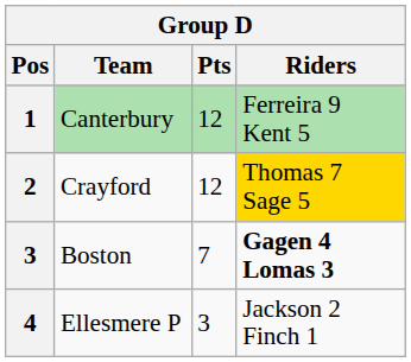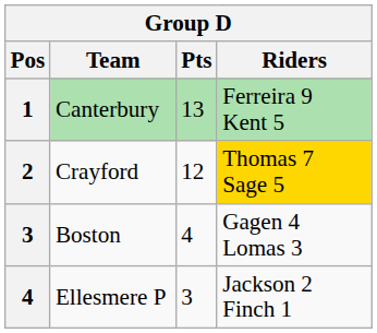Canterbury | Pts: 12 -> 13
Boston | Pts: 7 -> 4
Boston | Riders: bold -> normal
